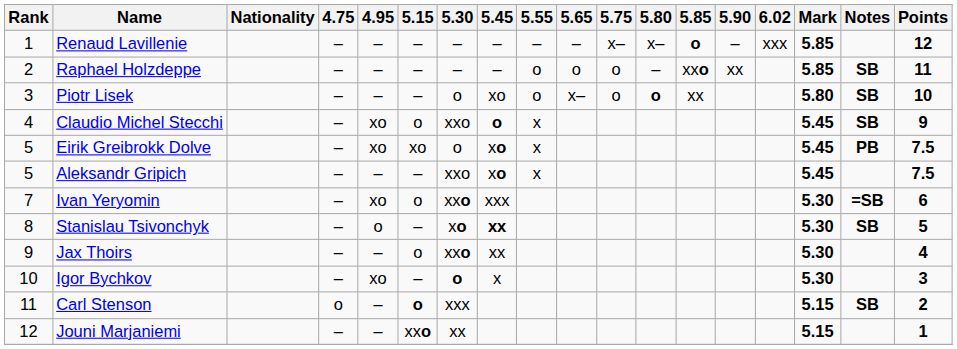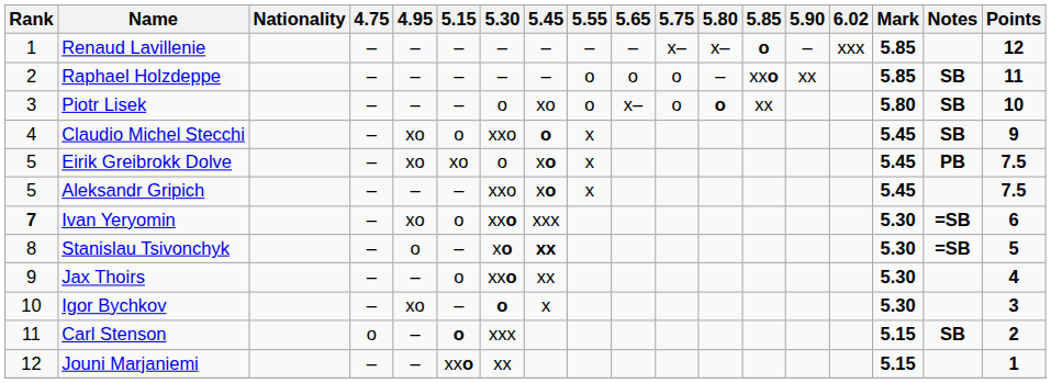Ivan Yeryomin | Rank: normal -> bold
Stanislau Tsivonchyk | Notes: SB -> =SB
